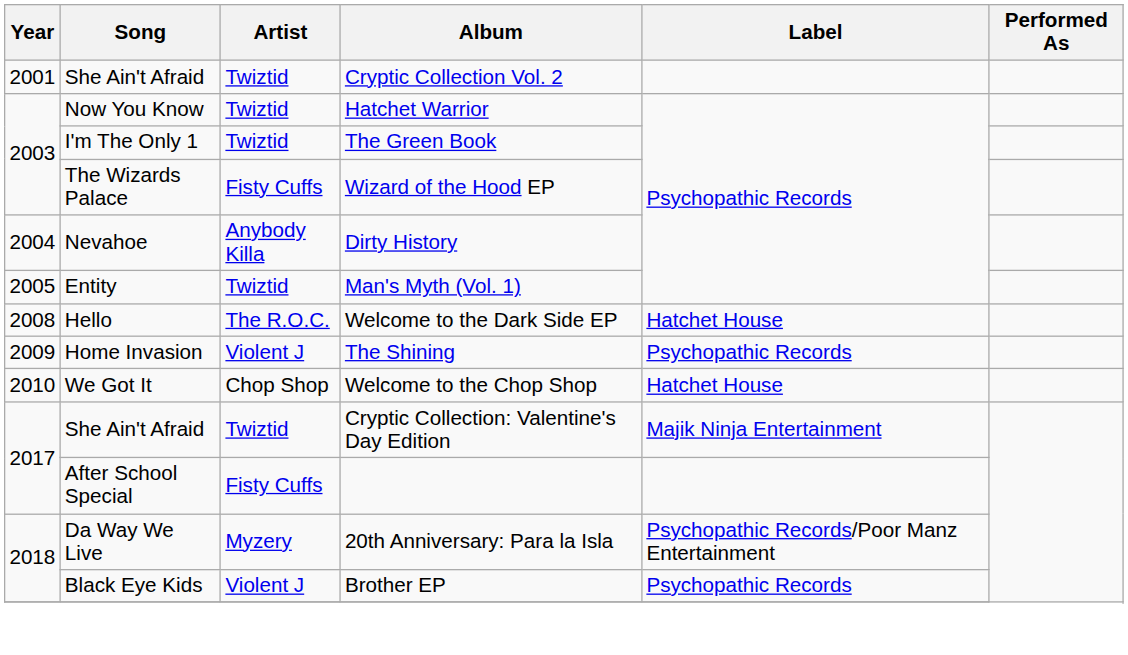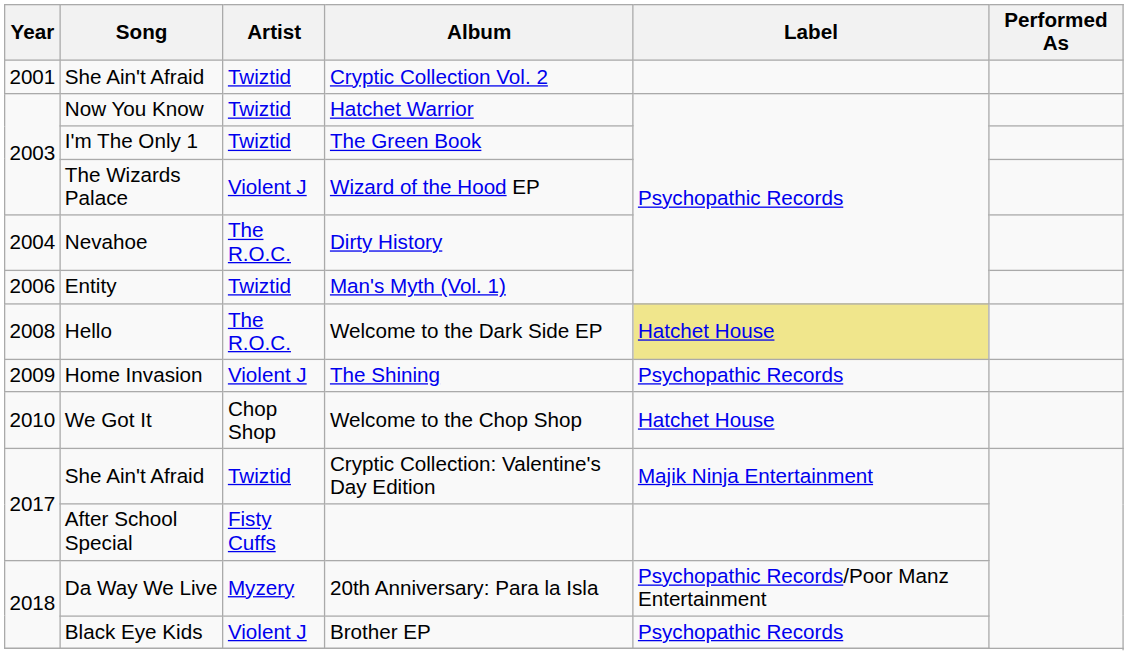Wizard of the Hood EP | Artist: Fisty Cuffs -> Violent J
Dirty History | Artist: Anybody Killa -> The R.O.C.
Man's Myth (Vol. 1) | Year: 2005 -> 2006
Welcome to the Dark Side EP | Label: no background -> khaki background
